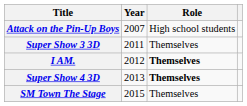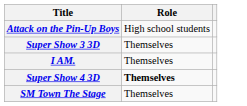- column: Year | 2007 | 2011 | 2012 | 2013 | 2015
I AM. | Role: bold -> normal
